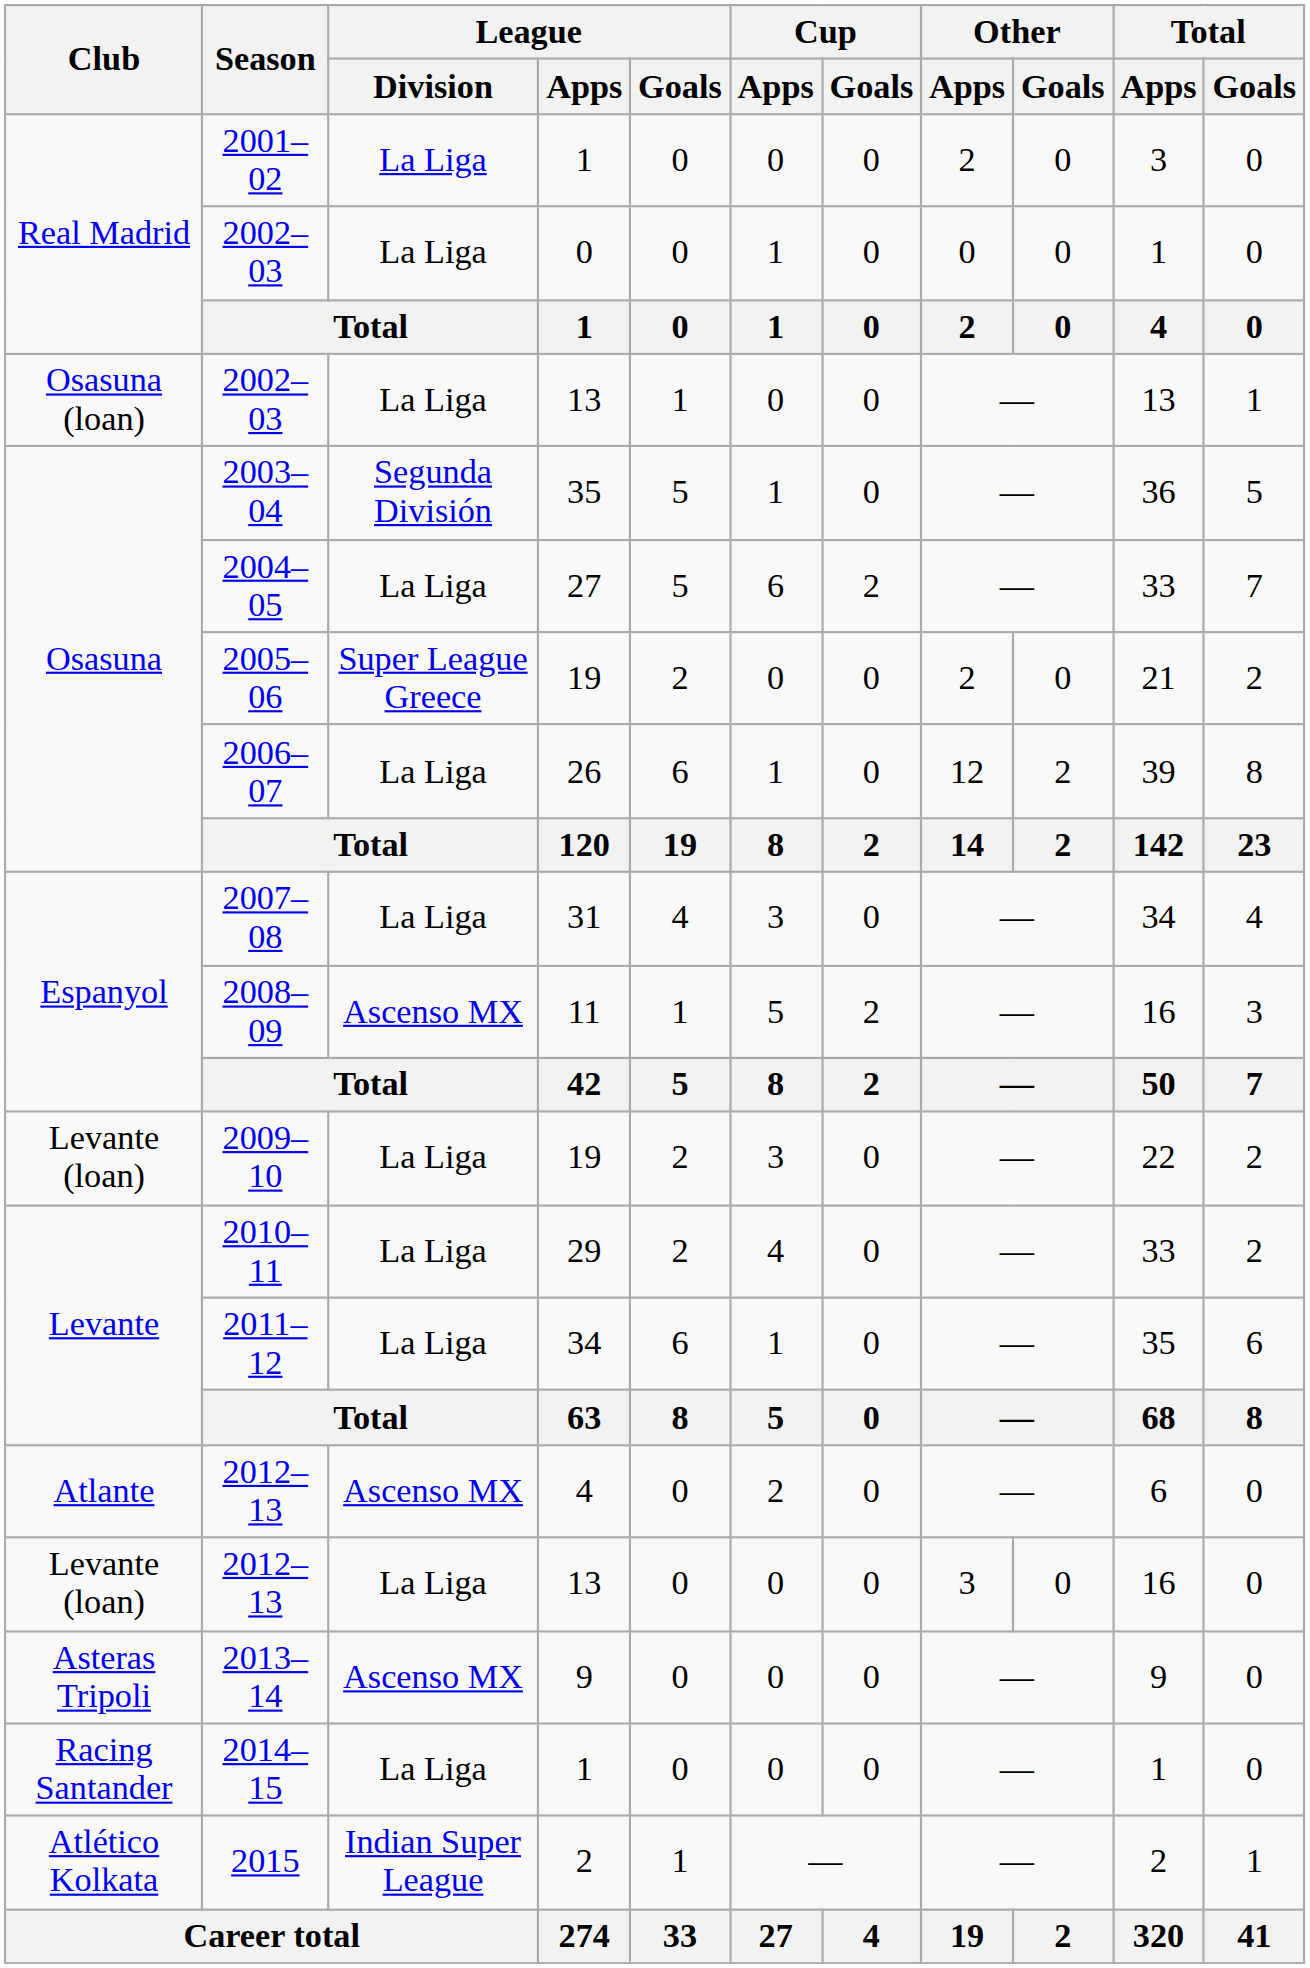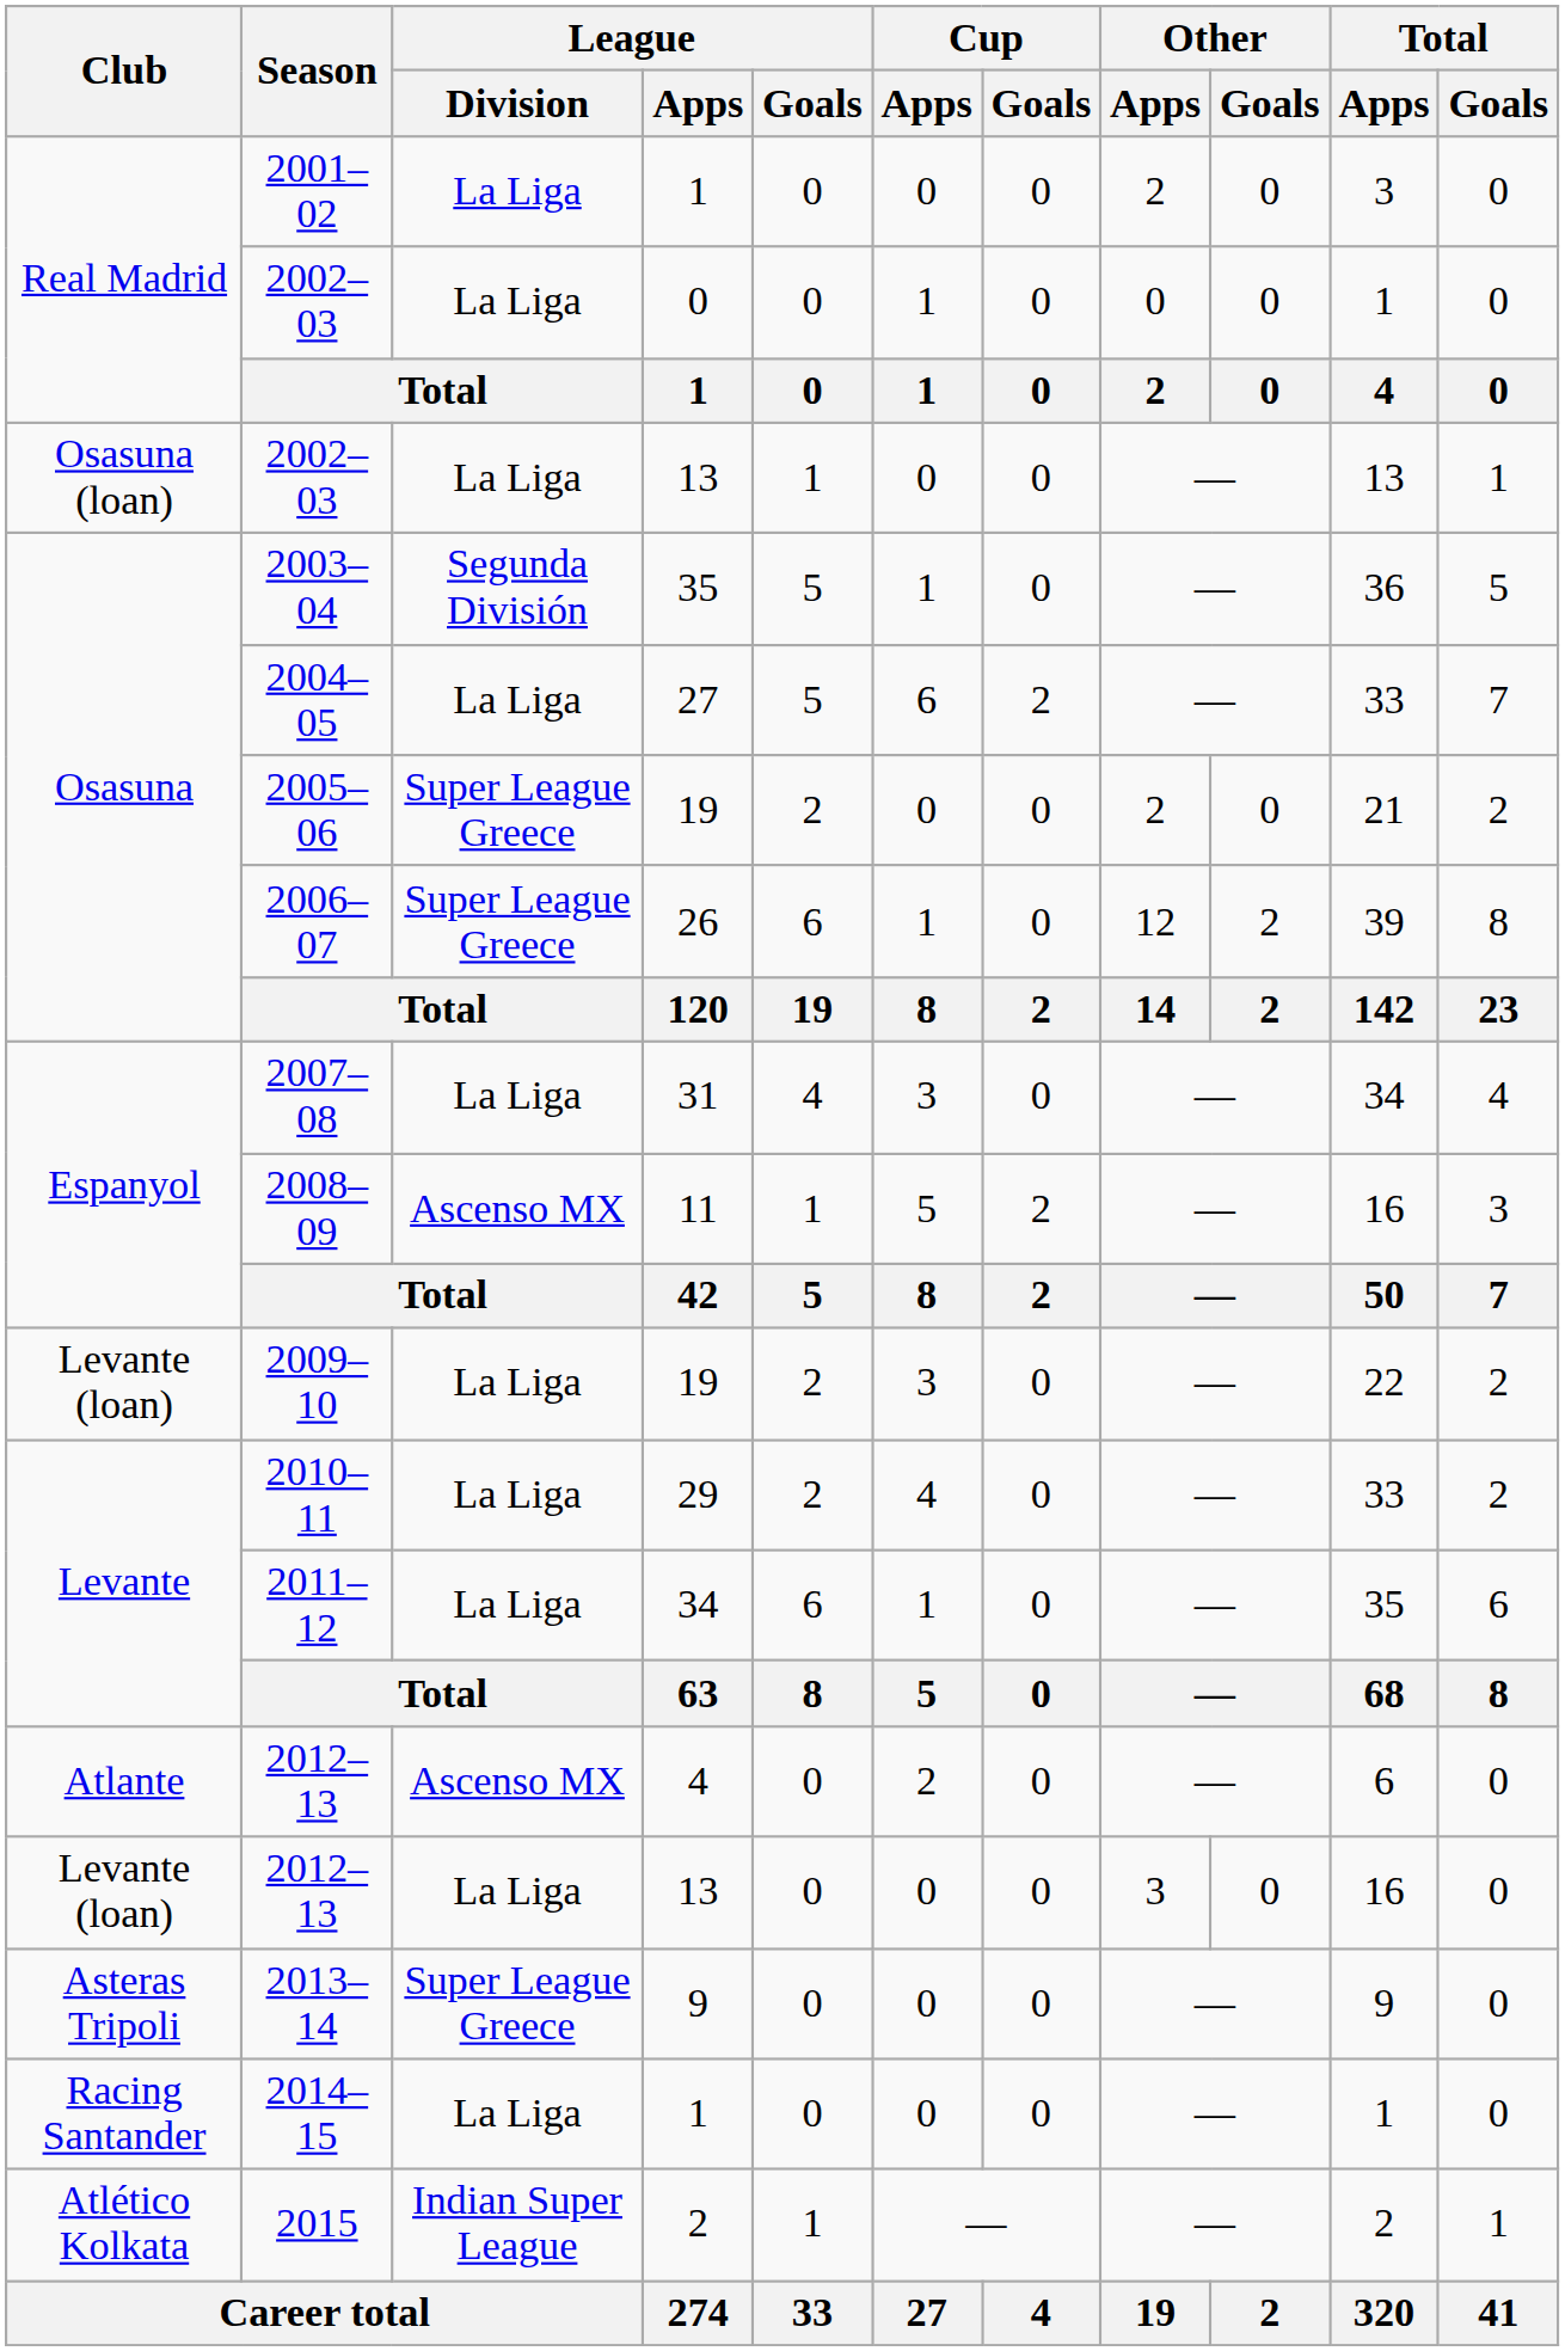2006–07 | League / Division: La Liga -> Super League Greece
2013–14 | League / Division: Ascenso MX -> Super League Greece
